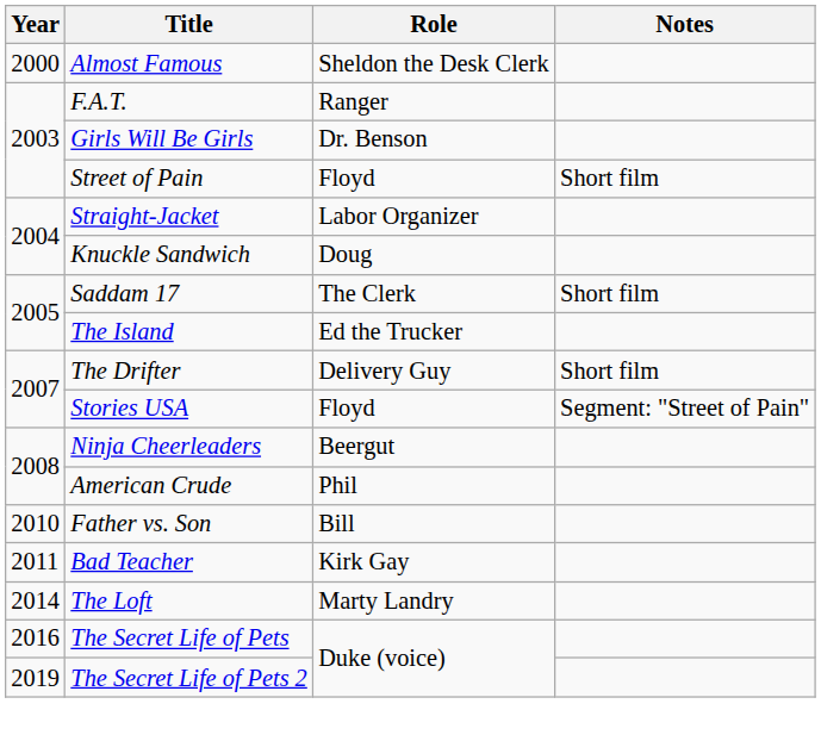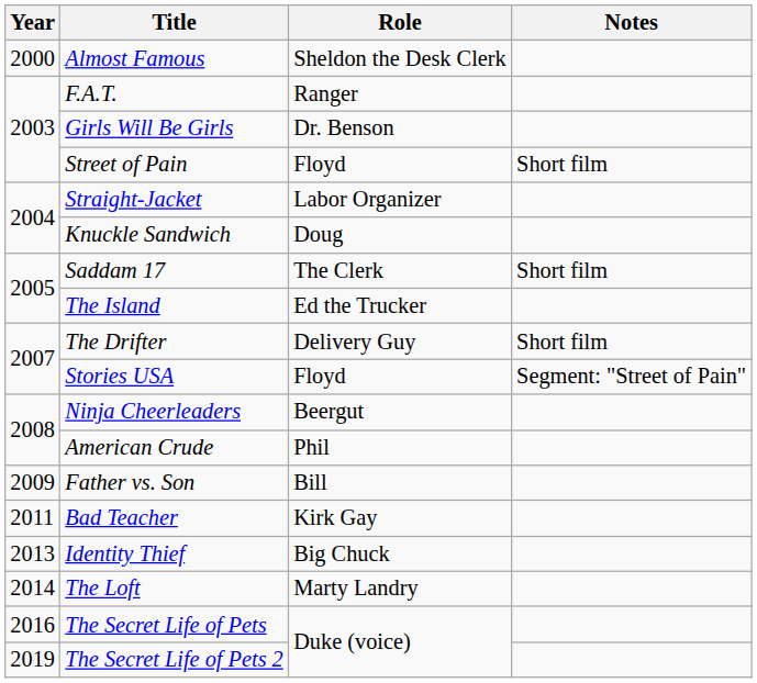Father vs. Son | Year: 2010 -> 2009
+ row: 2013 | Identity Thief | Big Chuck
